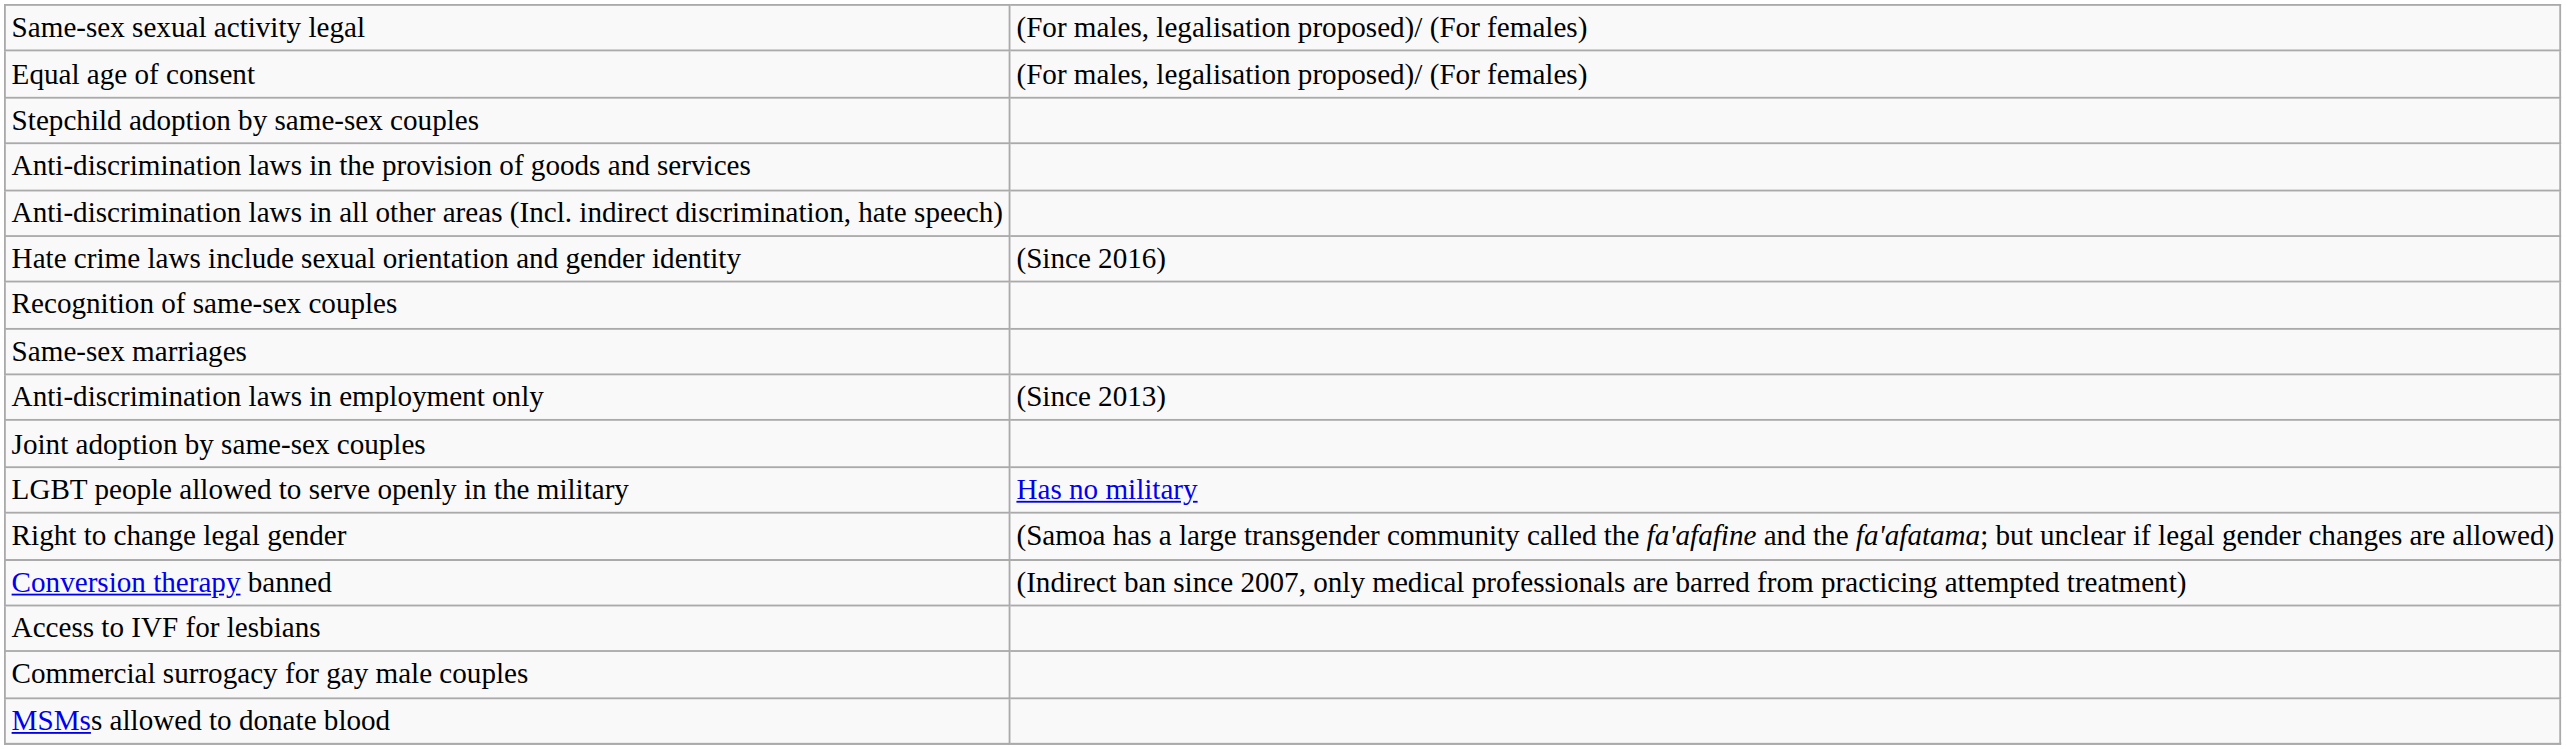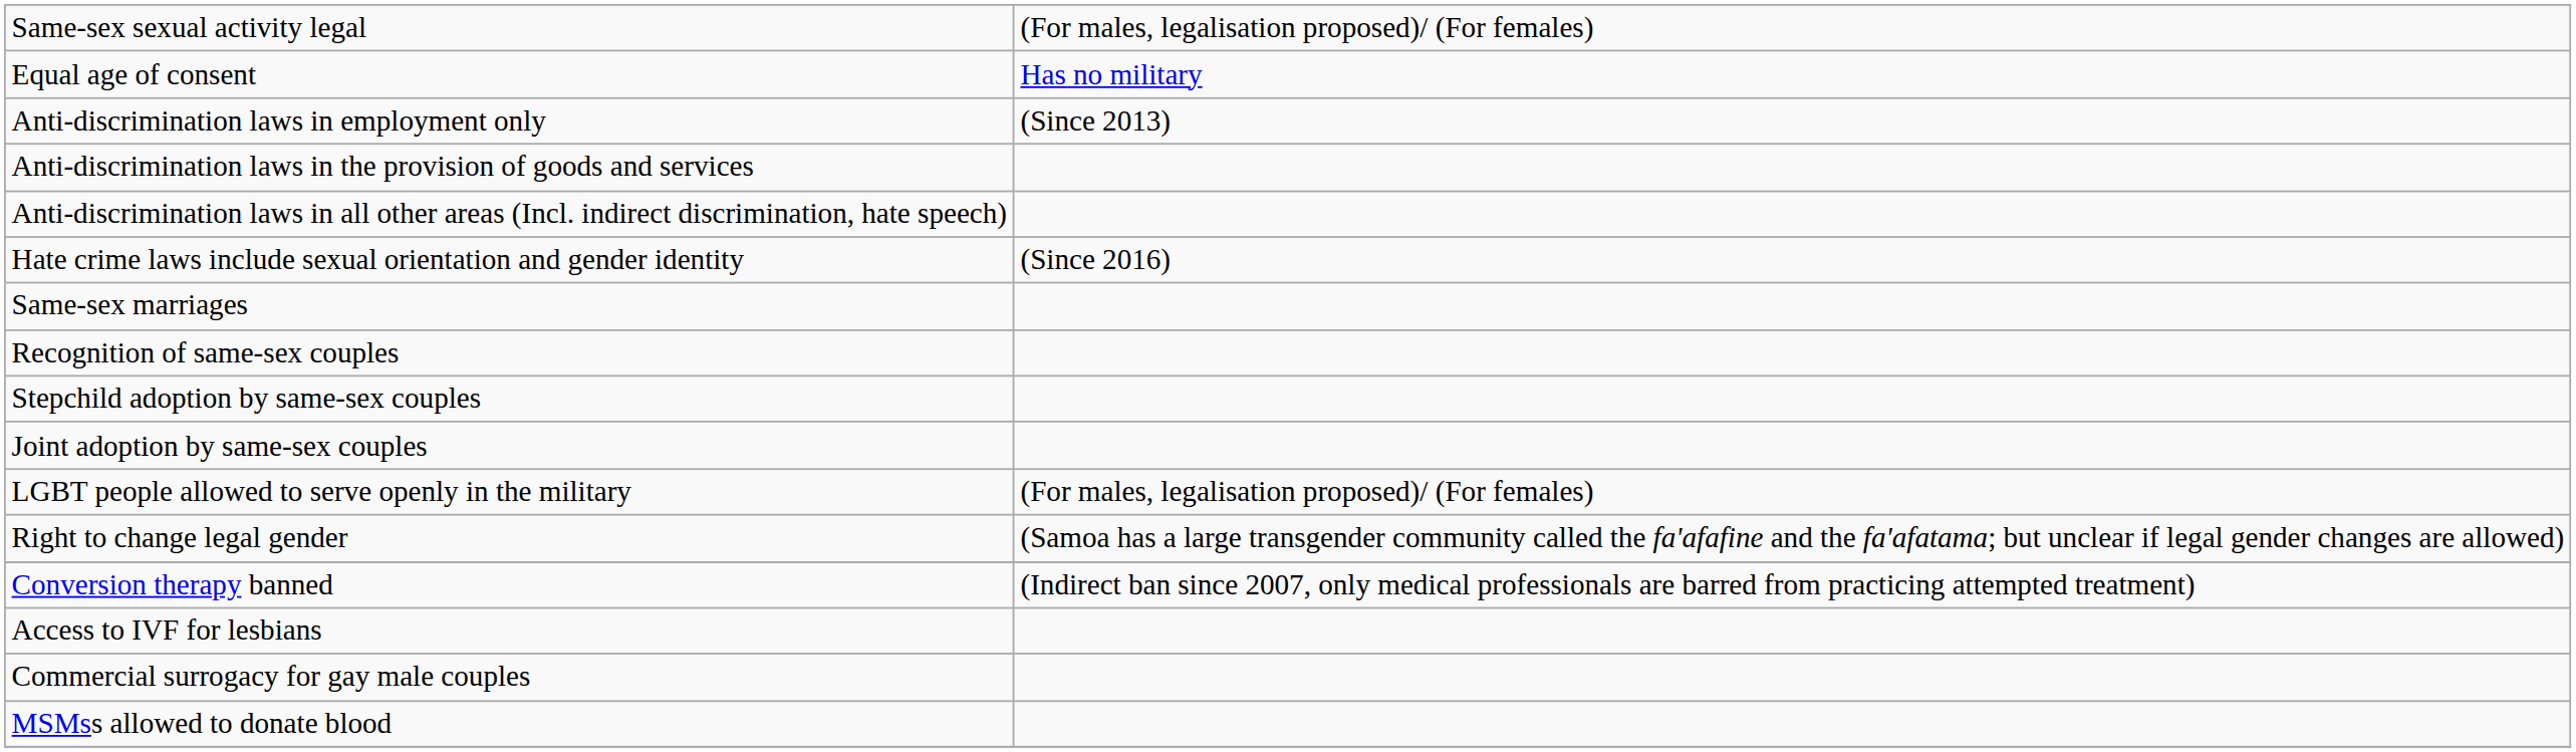Equal age of consent | column 2: (For males, legalisation proposed)/ (For females) -> Has no military
rows swapped: Anti-discrimination laws in employment only <-> Stepchild adoption by same-sex couples
rows swapped: Same-sex marriages <-> Recognition of same-sex couples
LGBT people allowed to serve openly in the military | column 2: Has no military -> (For males, legalisation proposed)/ (For females)
